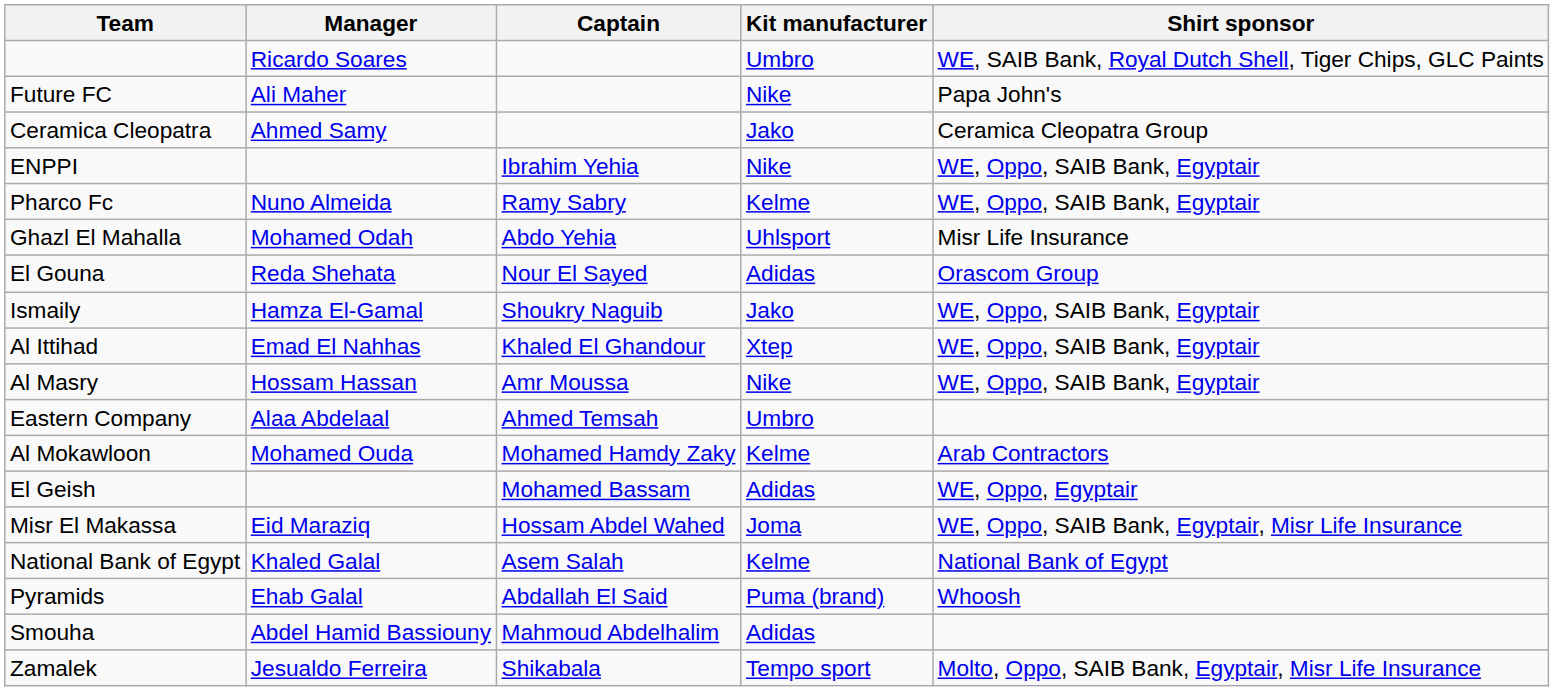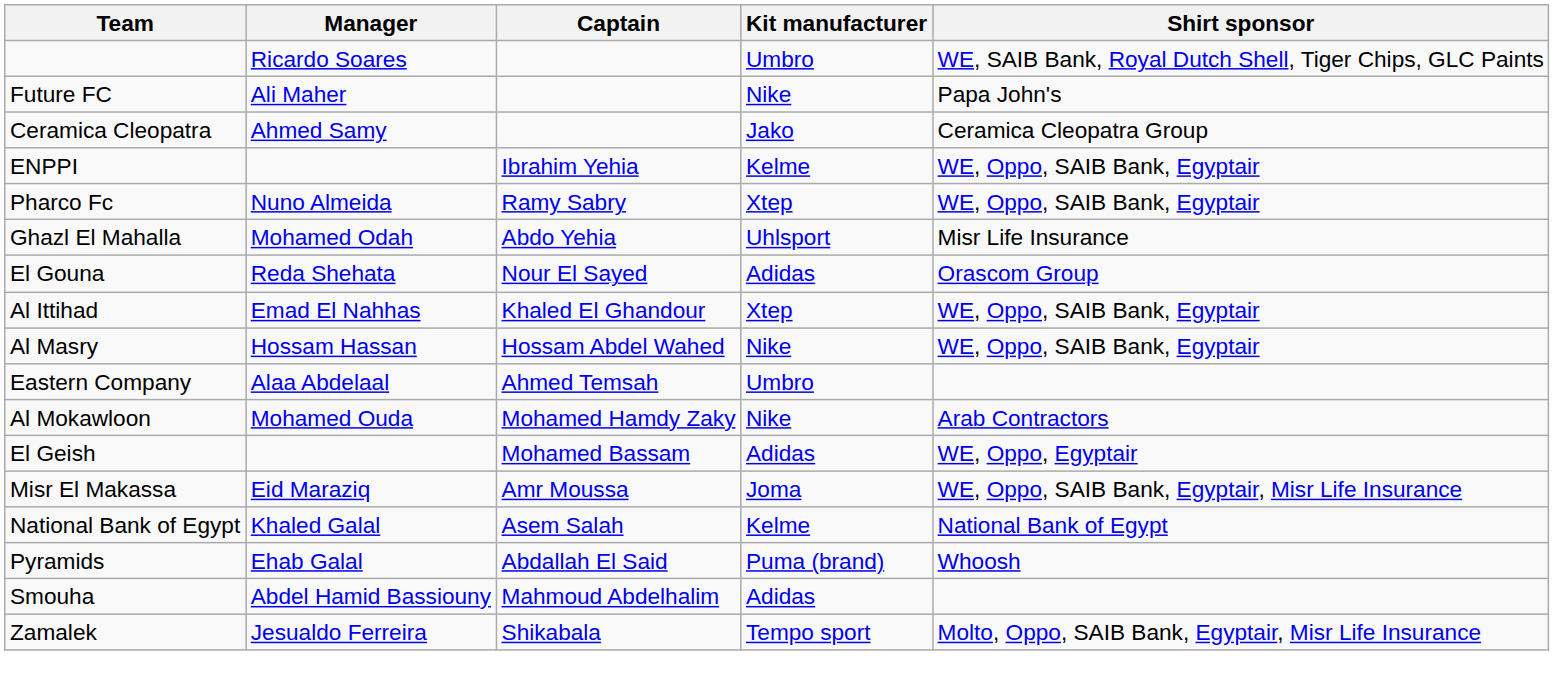ENPPI | Kit manufacturer: Nike -> Kelme
Pharco Fc | Kit manufacturer: Kelme -> Xtep
- row: Ismaily | Hamza El-Gamal | Shoukry Naguib | Jako | WE, Oppo, SAIB Bank, Egyptair
Al Masry | Captain: Amr Moussa -> Hossam Abdel Wahed
Al Mokawloon | Kit manufacturer: Kelme -> Nike
Misr El Makassa | Captain: Hossam Abdel Wahed -> Amr Moussa
